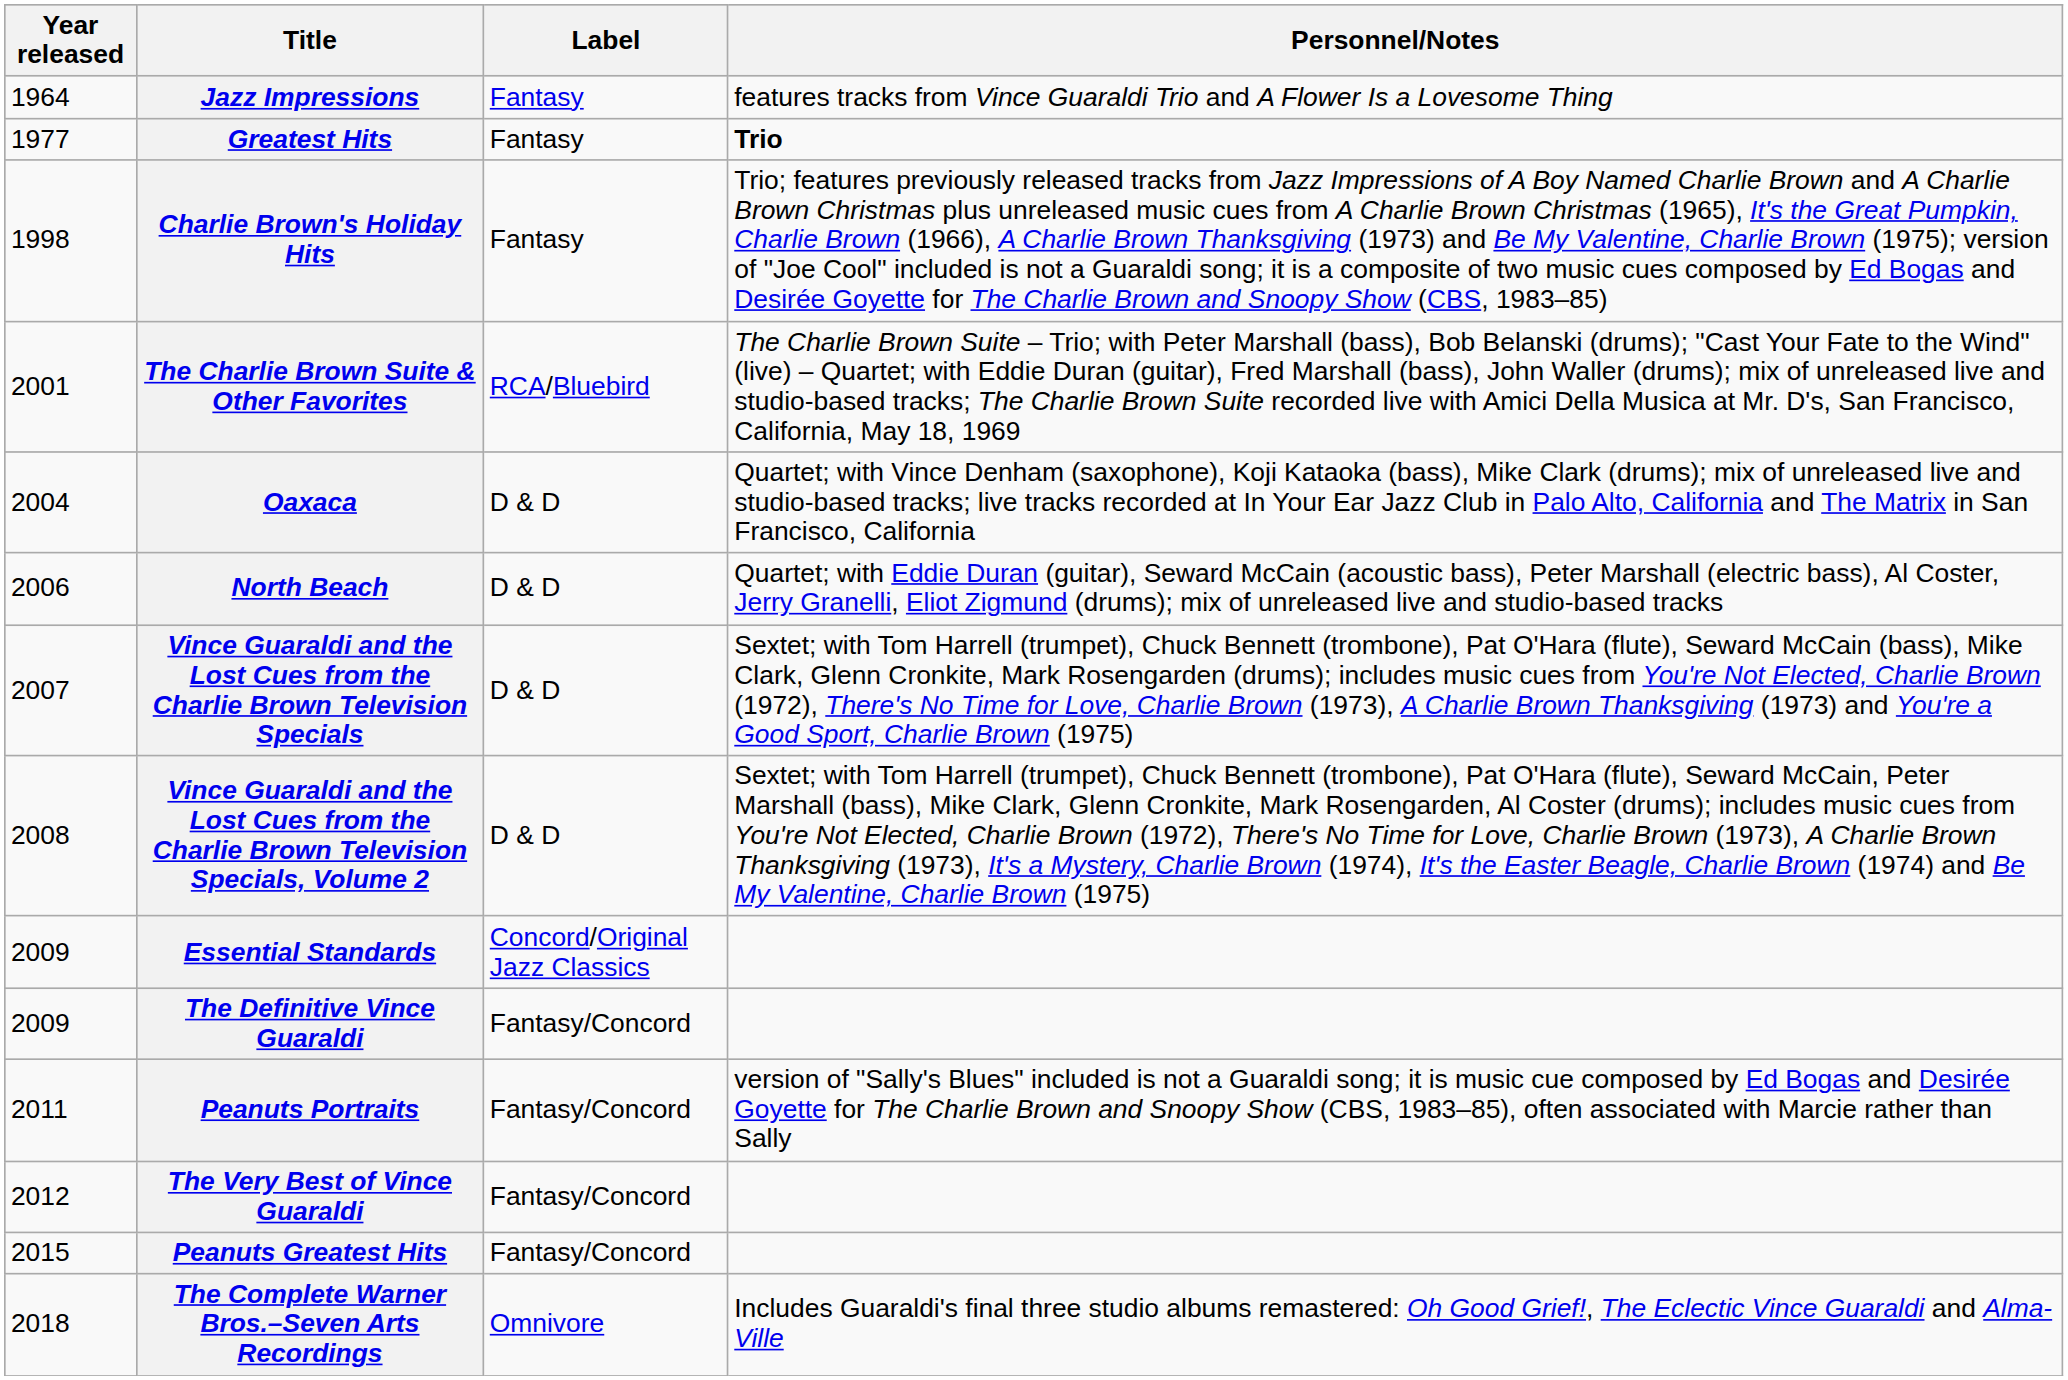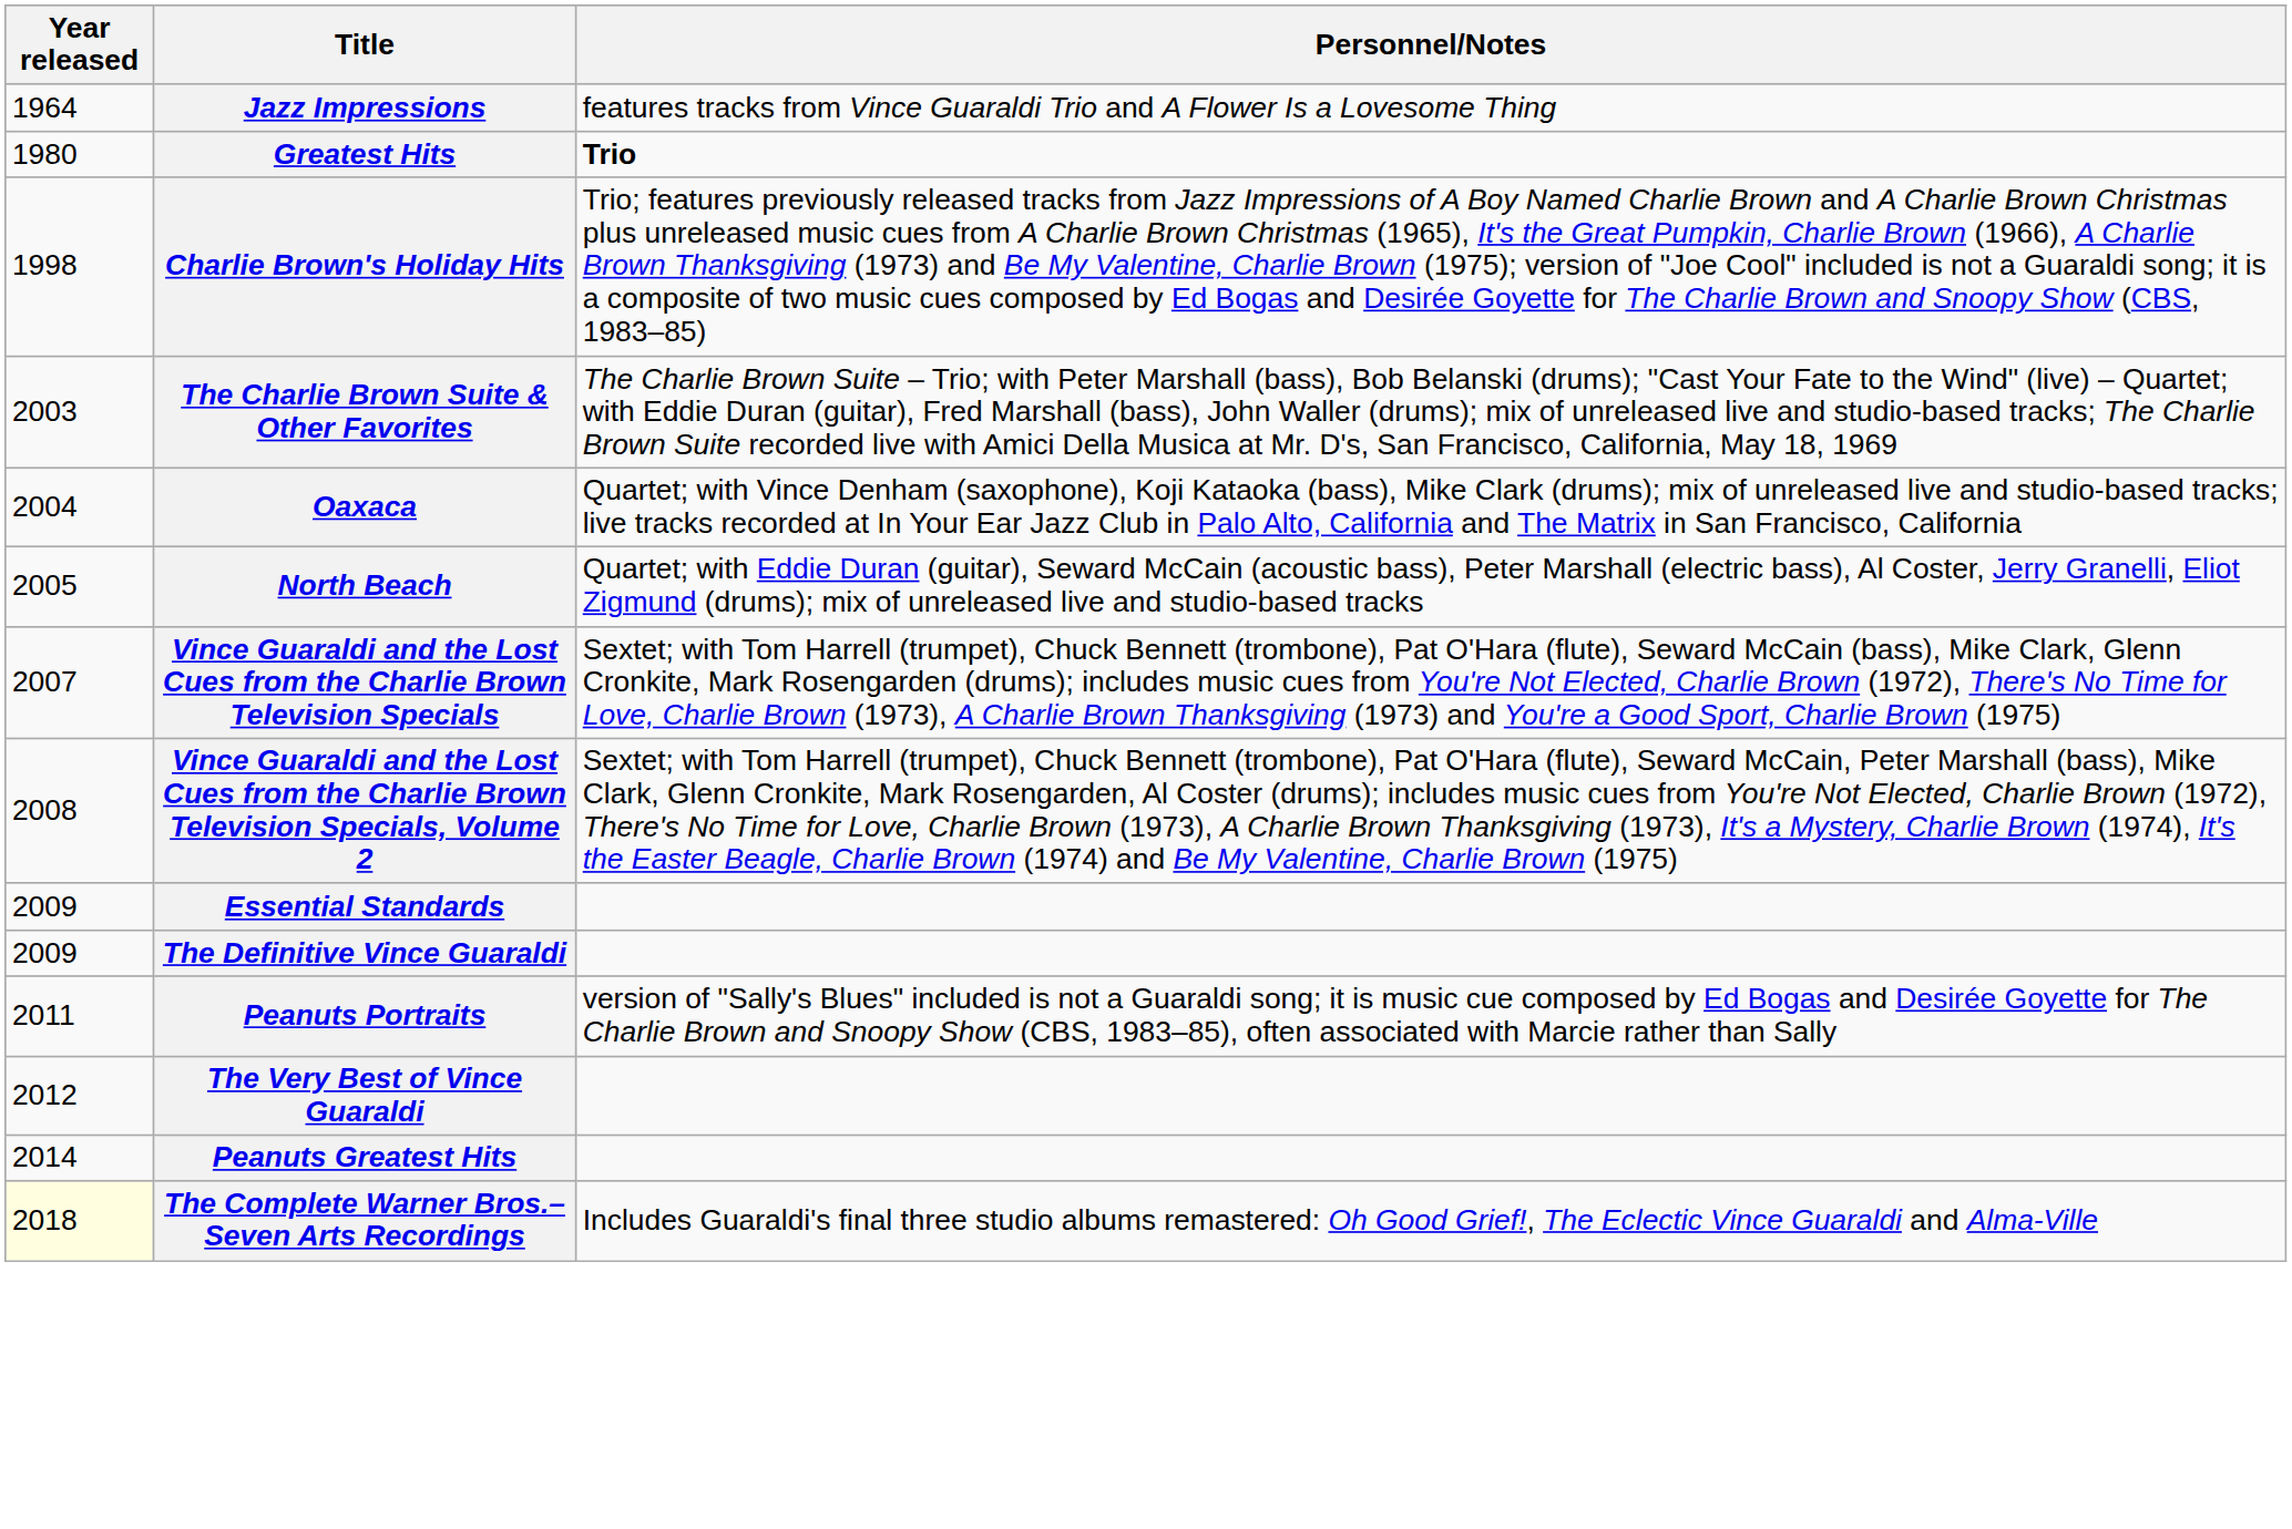- column: Label | Fantasy | Fantasy | Fantasy | RCA/Bluebird | D & D | D & D | D & D | D & D | Concord/Original Jazz Classics | Fantasy/Concord | Fantasy/Concord | Fantasy/Concord | Fantasy/Concord | Omnivore
Greatest Hits | Year released: 1977 -> 1980
The Charlie Brown Suite & Other Favorites | Year released: 2001 -> 2003
North Beach | Year released: 2006 -> 2005
Peanuts Greatest Hits | Year released: 2015 -> 2014
The Complete Warner Bros.–Seven Arts Recordings | Year released: no background -> lightyellow background
